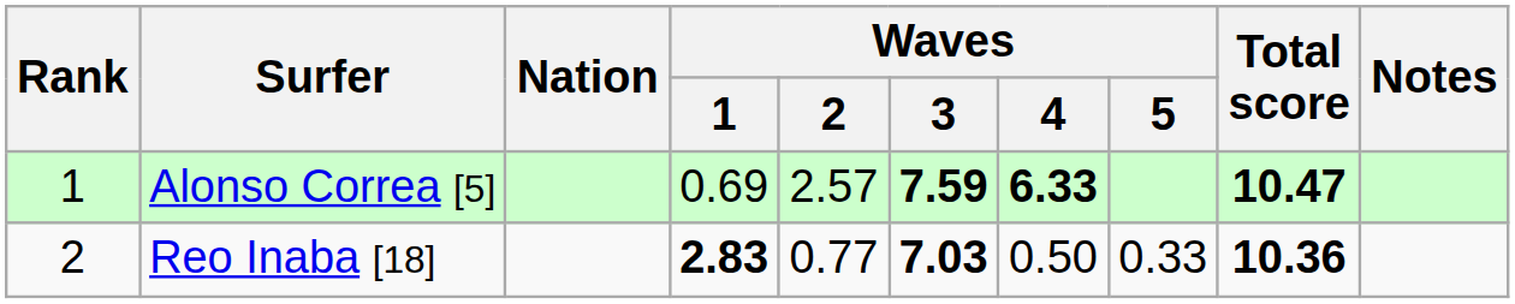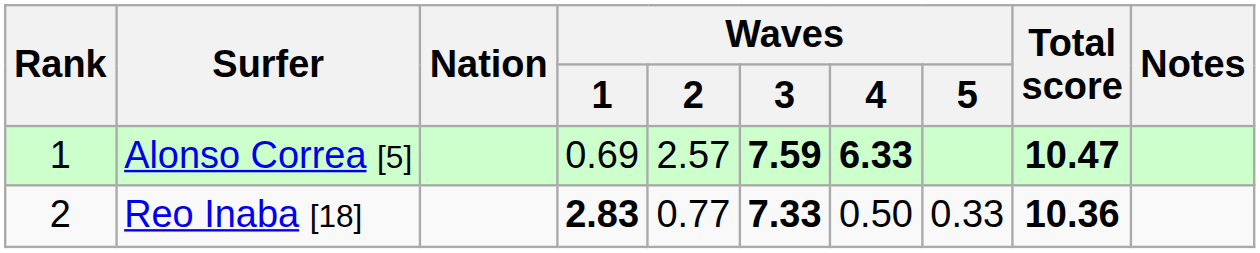Reo Inaba [18] | Waves / 3: 7.03 -> 7.33
